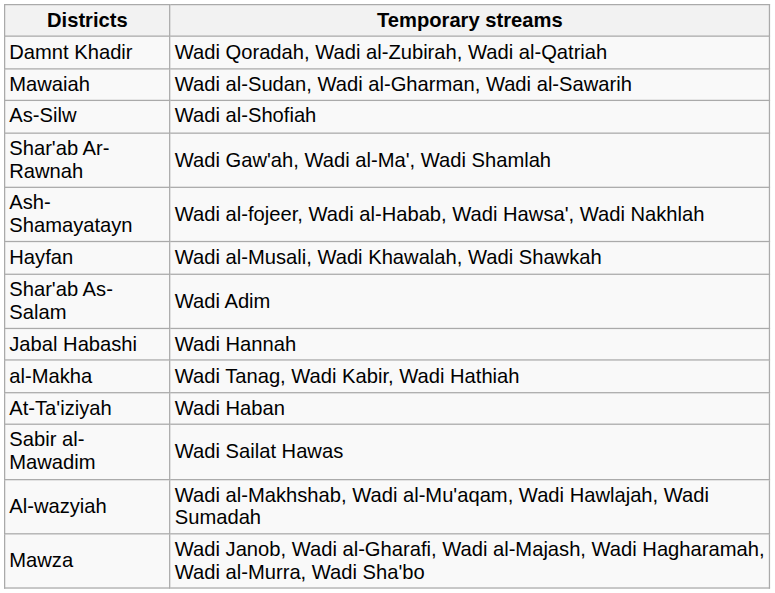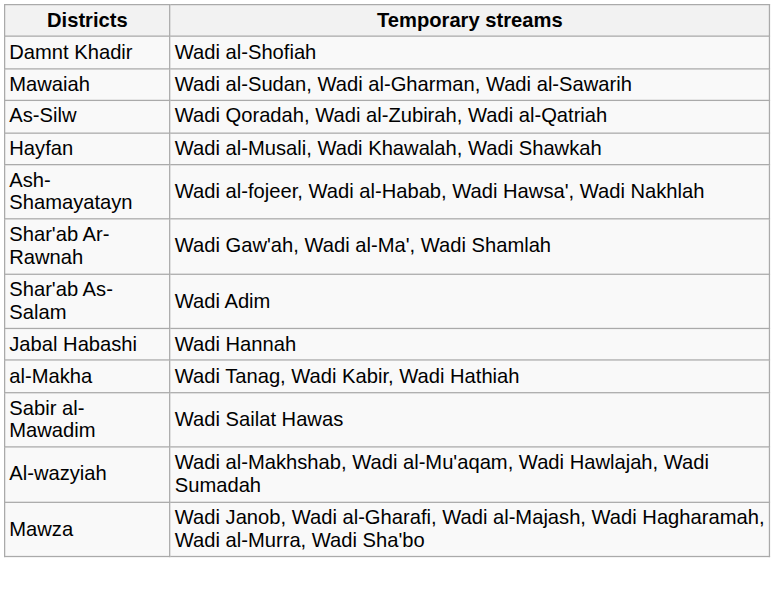Damnt Khadir | Temporary streams: Wadi Qoradah, Wadi al-Zubirah, Wadi al-Qatriah -> Wadi al-Shofiah
As-Silw | Temporary streams: Wadi al-Shofiah -> Wadi Qoradah, Wadi al-Zubirah, Wadi al-Qatriah
rows swapped: Hayfan <-> Shar'ab Ar-Rawnah
- row: At-Ta'iziyah | Wadi Haban
